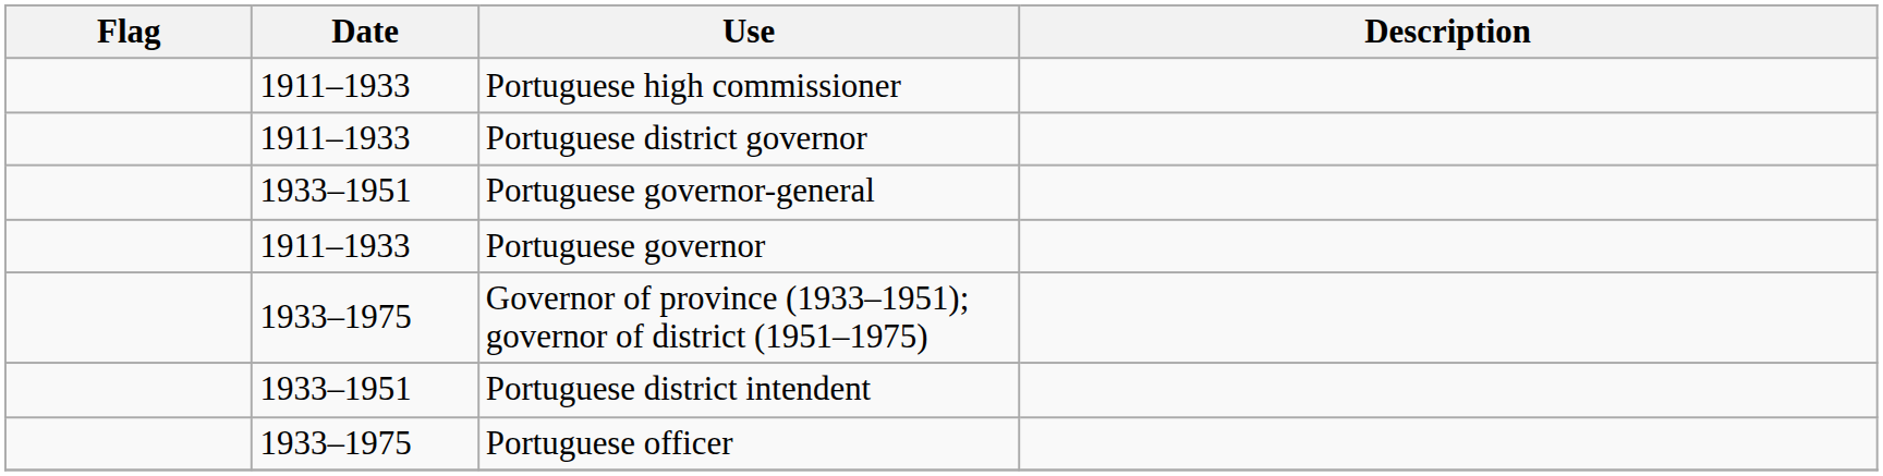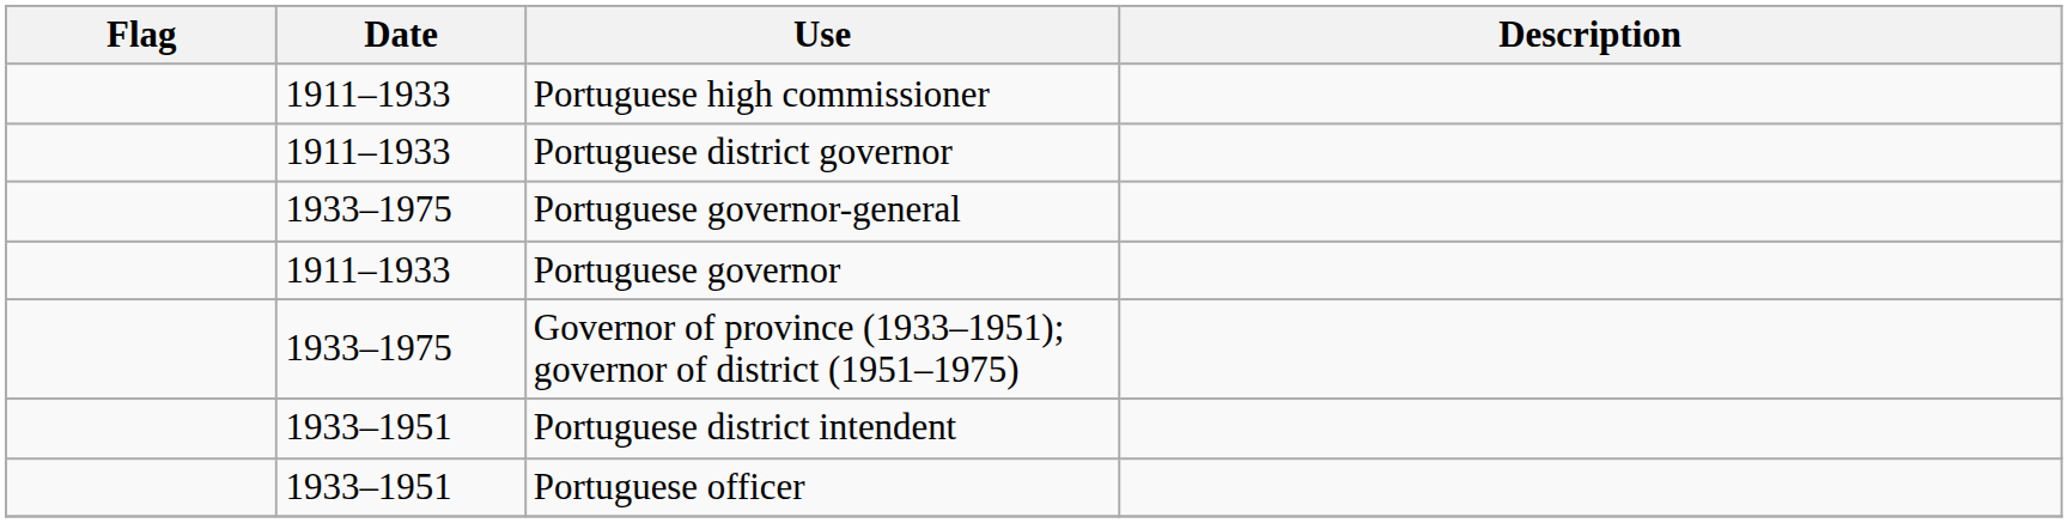Portuguese governor-general | Date: 1933–1951 -> 1933–1975
Portuguese officer | Date: 1933–1975 -> 1933–1951
